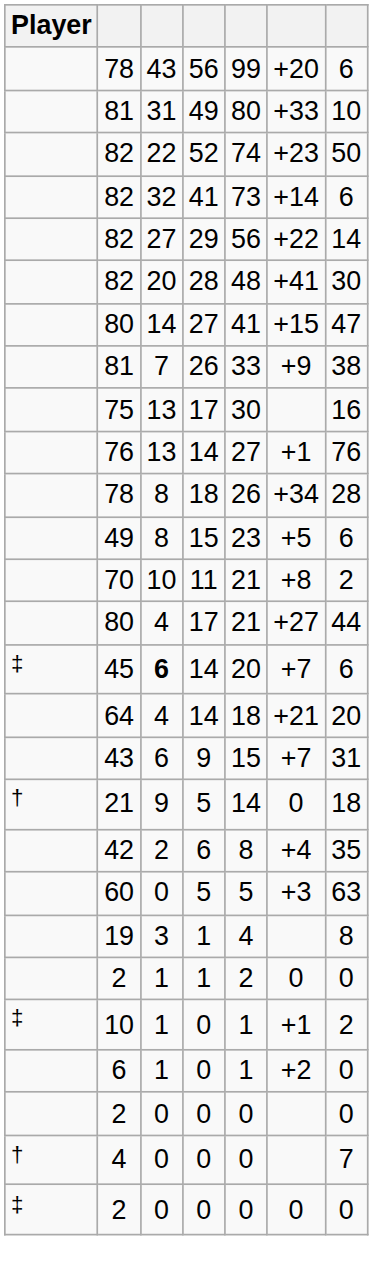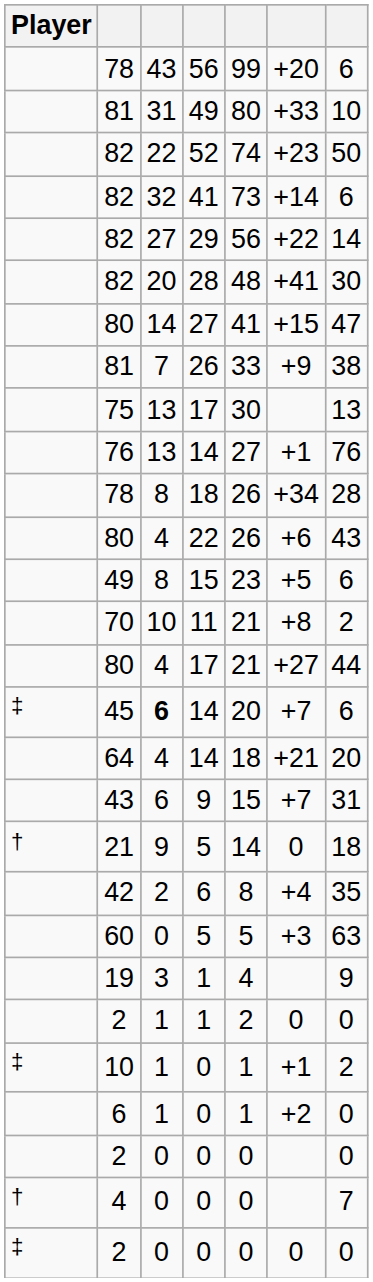75 | column 7: 16 -> 13
+ row: 80 | 4 | 22 | 26 | +6 | 43
19 | column 7: 8 -> 9
